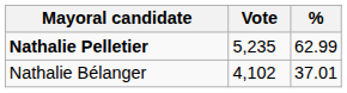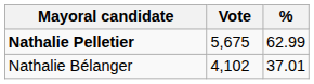Nathalie Pelletier | Vote: 5,235 -> 5,675
